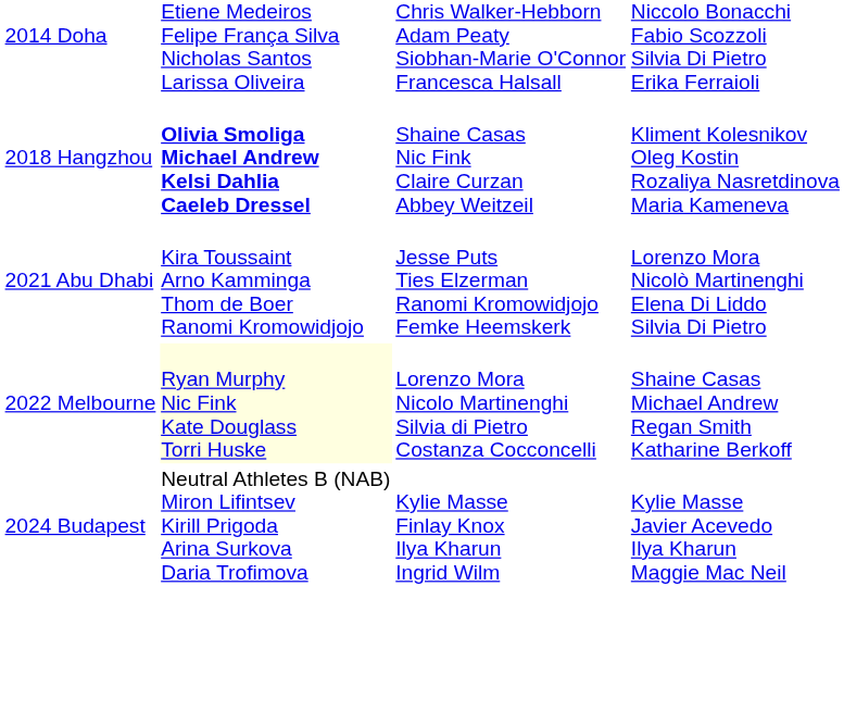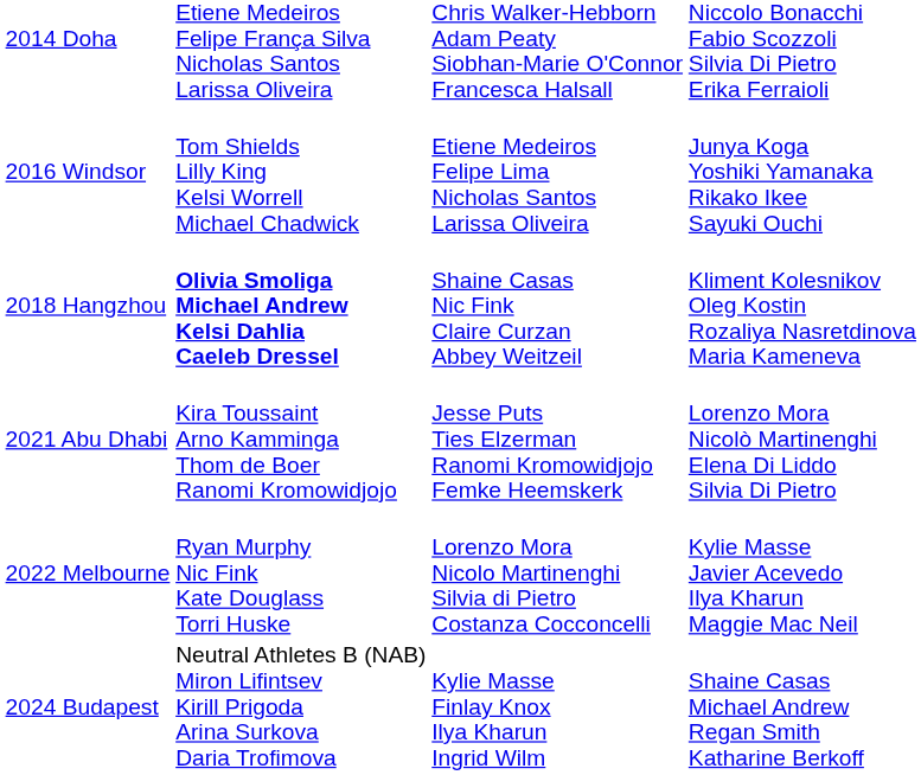+ row: 2016 Windsor | Tom Shields Lilly King Kelsi Worrell Michael Chadwick | Etiene Medeiros Felipe Lima Nicholas Santos Larissa Oliveira | Junya Koga Yoshiki Yamanaka Rikako Ikee Sayuki Ouchi
2022 Melbourne | column 2: lightyellow background -> no background
2022 Melbourne | column 4: Shaine Casas Michael Andrew Regan Smith Katharine Berkoff -> Kylie Masse Javier Acevedo Ilya Kharun Maggie Mac Neil
2024 Budapest | column 4: Kylie Masse Javier Acevedo Ilya Kharun Maggie Mac Neil -> Shaine Casas Michael Andrew Regan Smith Katharine Berkoff
